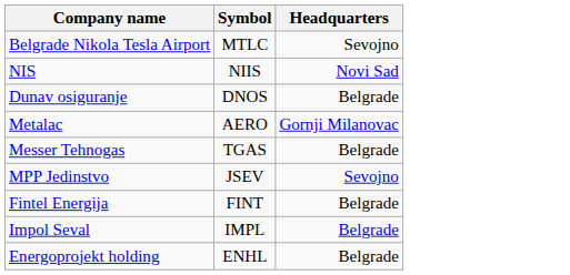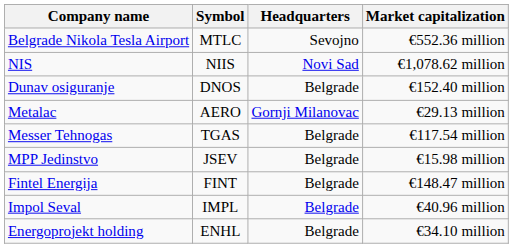+ column: Market capitalization | €552.36 million | €1,078.62 million | €152.40 million | €29.13 million | €117.54 million | €15.98 million | €148.47 million | €40.96 million | €34.10 million
MPP Jedinstvo | Headquarters: Sevojno -> Belgrade
